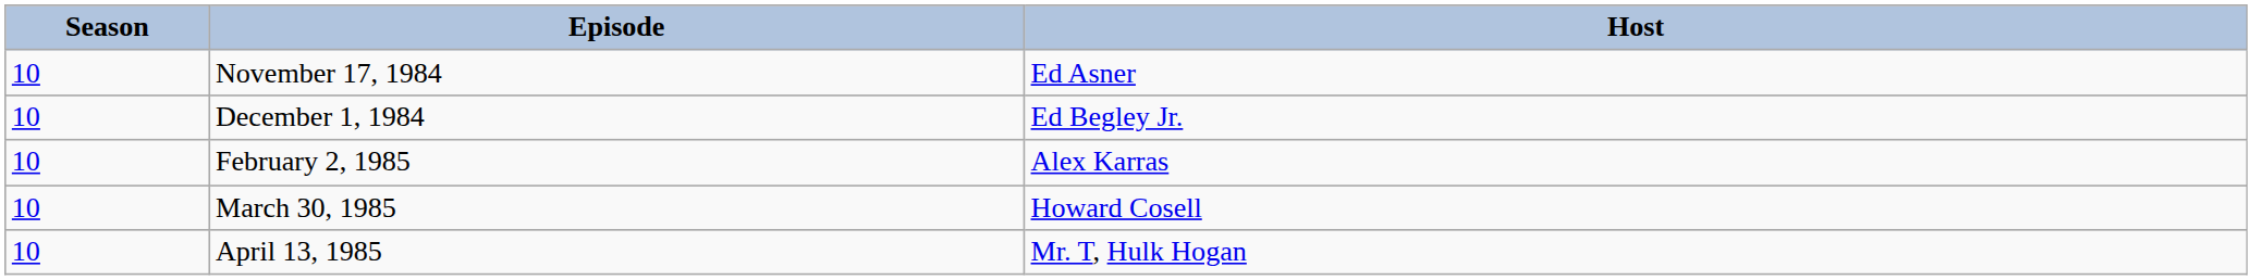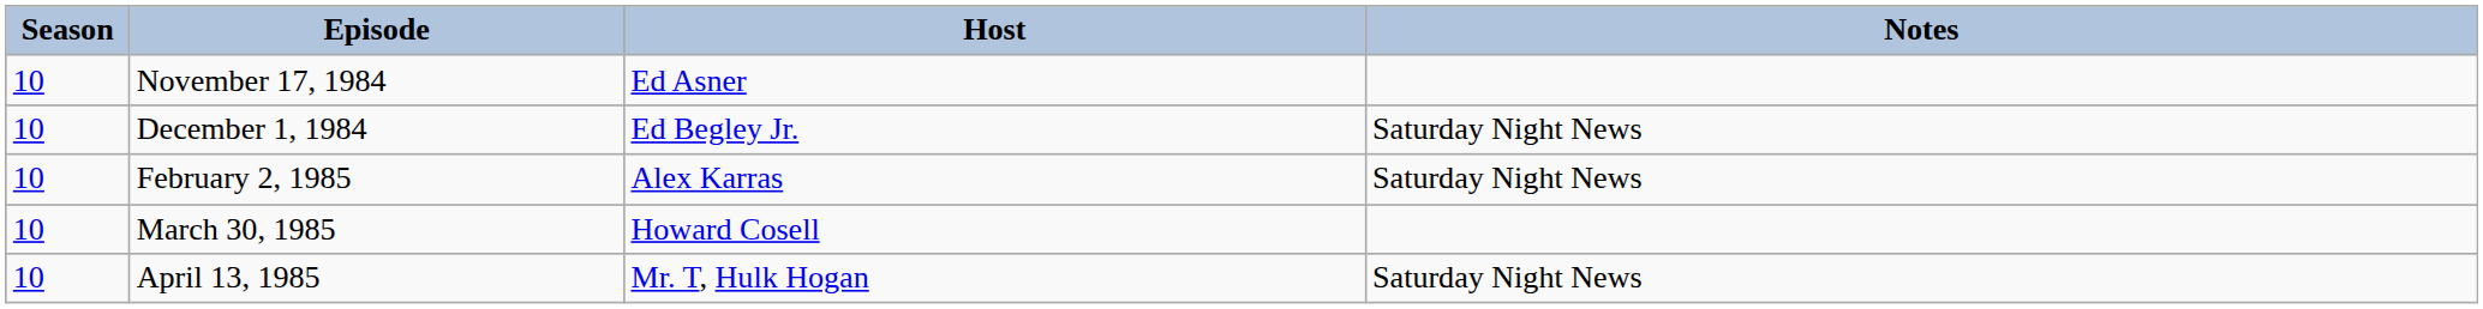+ column: Notes | Saturday Night News | Saturday Night News | Saturday Night News
